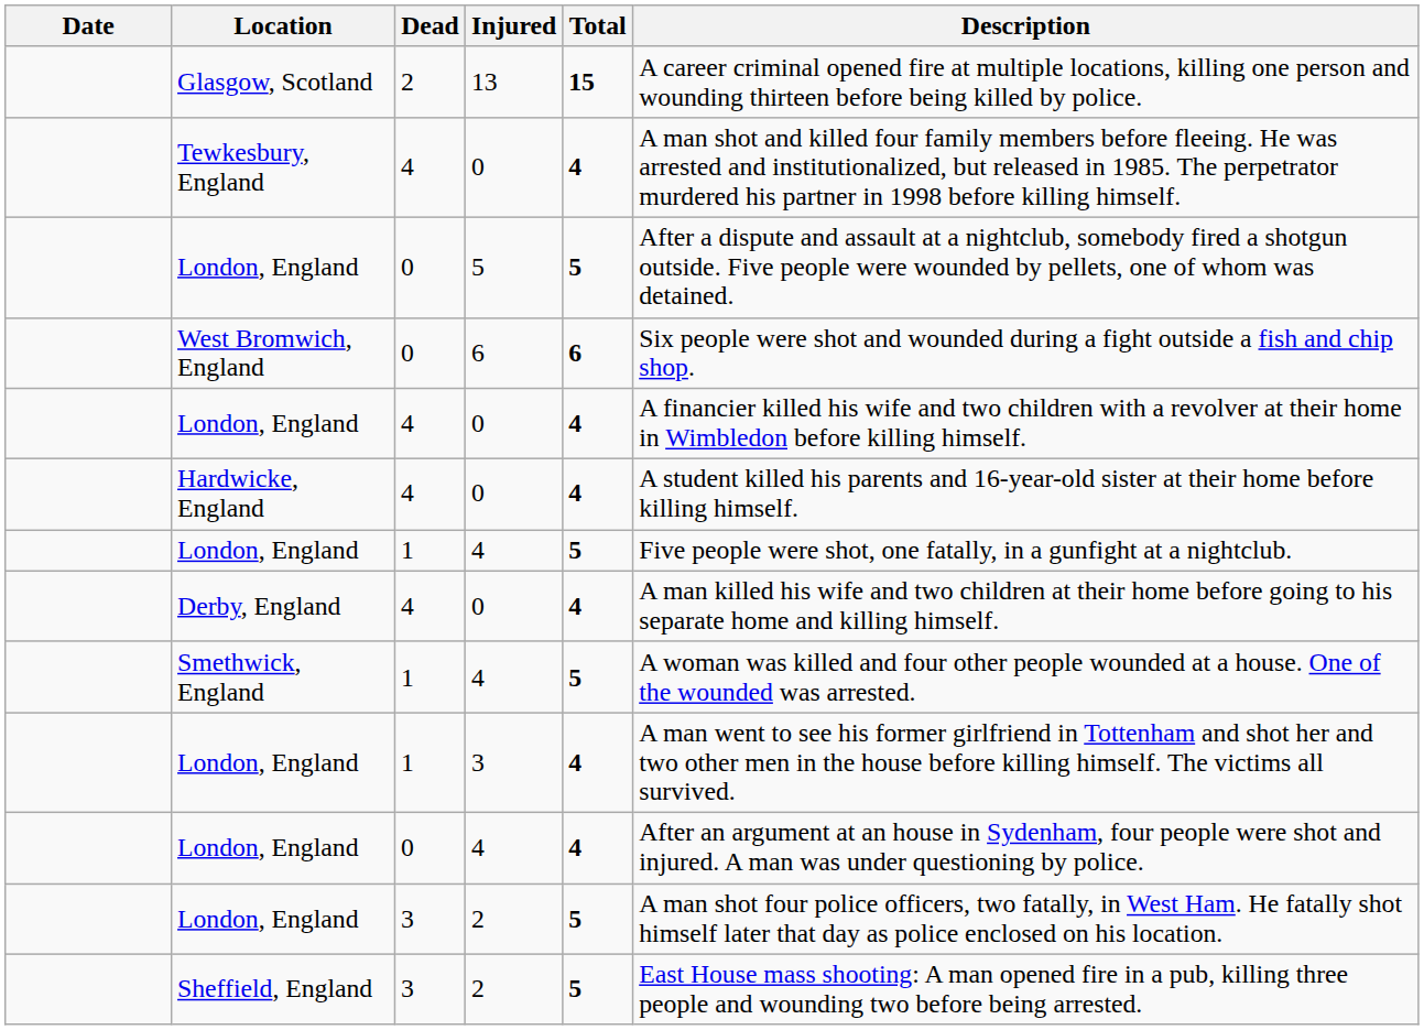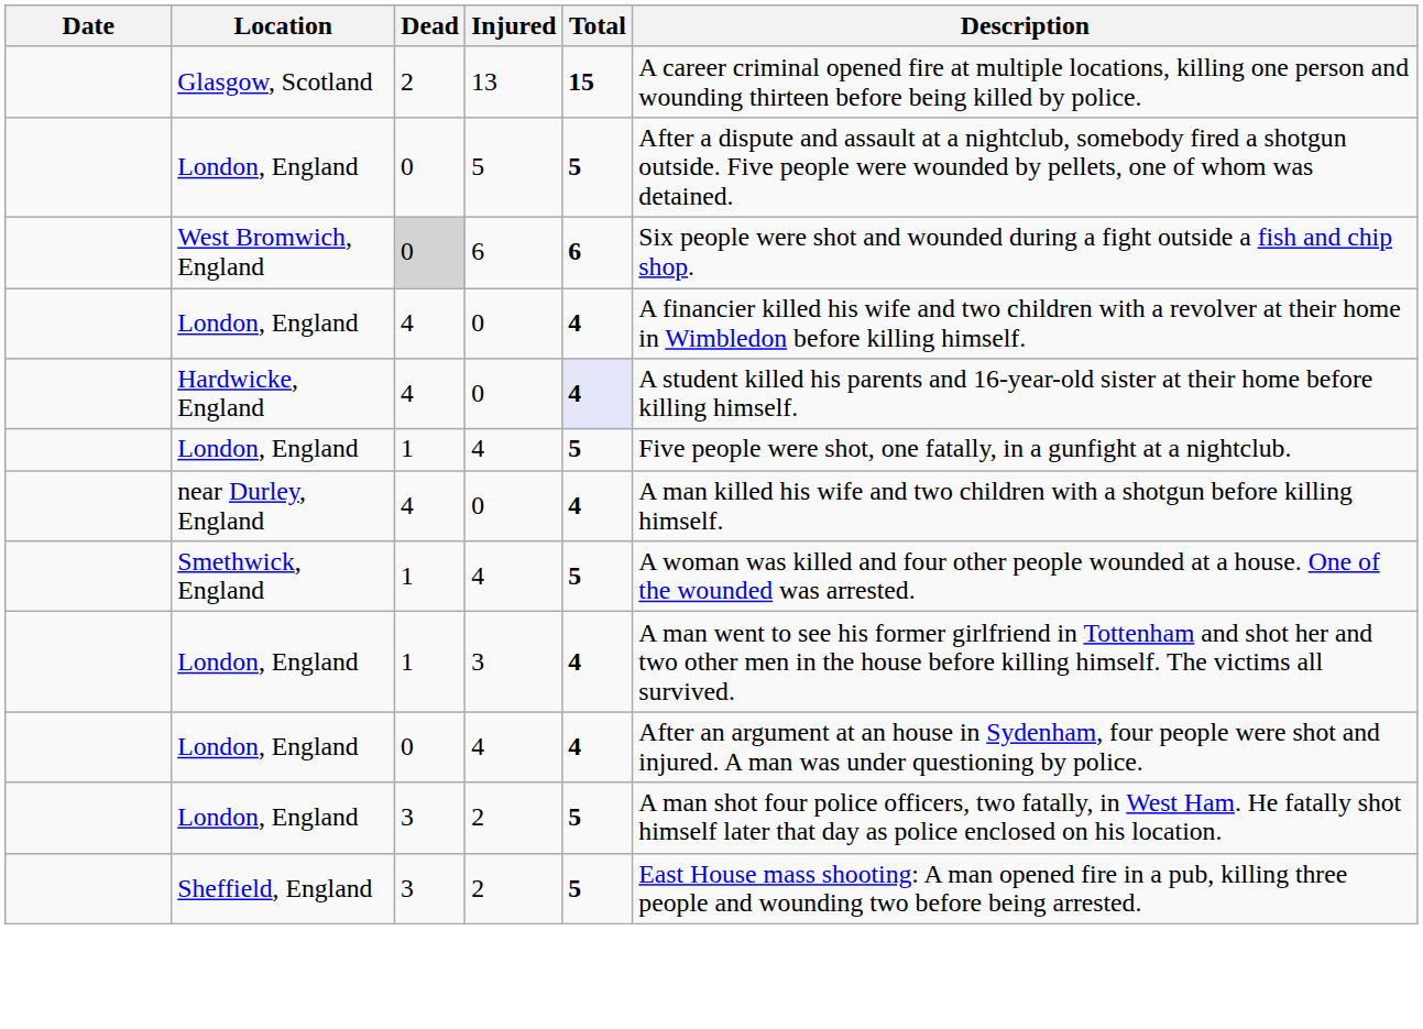- row: Tewkesbury, England | 4 | 0 | 4 | A man shot and killed four family members before fleeing. He was arrested and institutionalized, but released in 1985. The perpetrator murdered his partner in 1998 before killing himself.
West Bromwich, England | Dead: no background -> lightgrey background
Hardwicke, England | Total: no background -> lavender background
+ row: near Durley, England | 4 | 0 | 4 | A man killed his wife and two children with a shotgun before killing himself.
- row: Derby, England | 4 | 0 | 4 | A man killed his wife and two children at their home before going to his separate home and killing himself.
